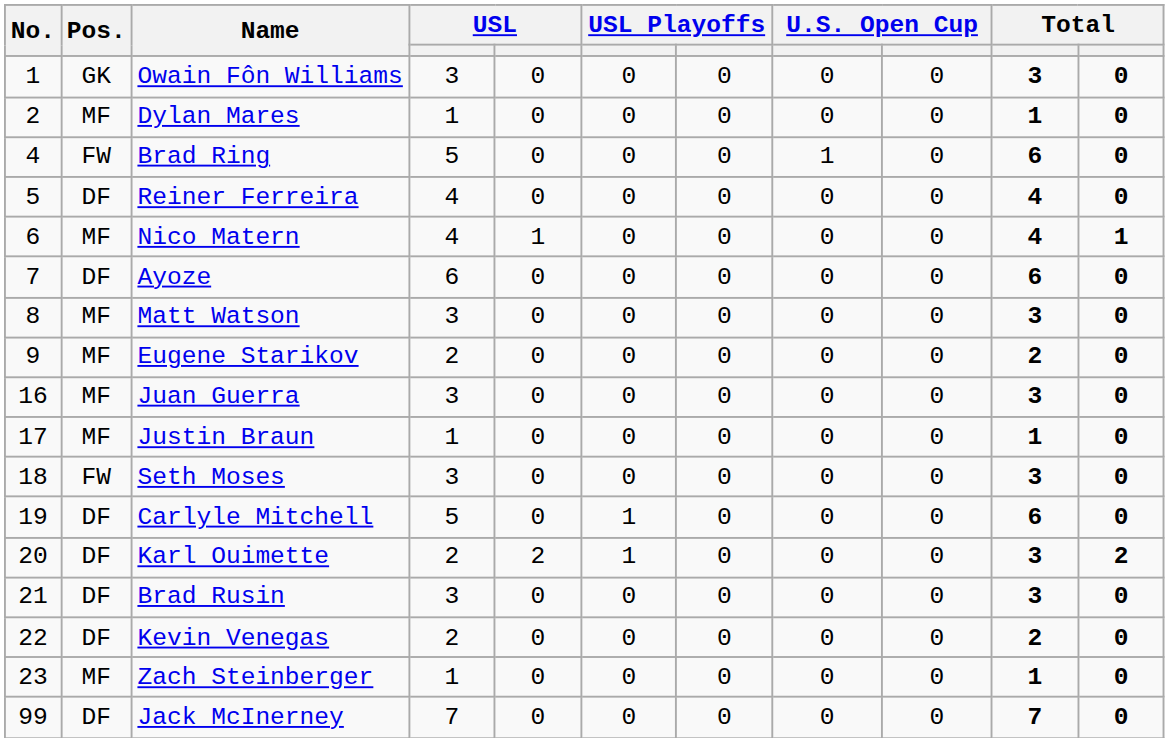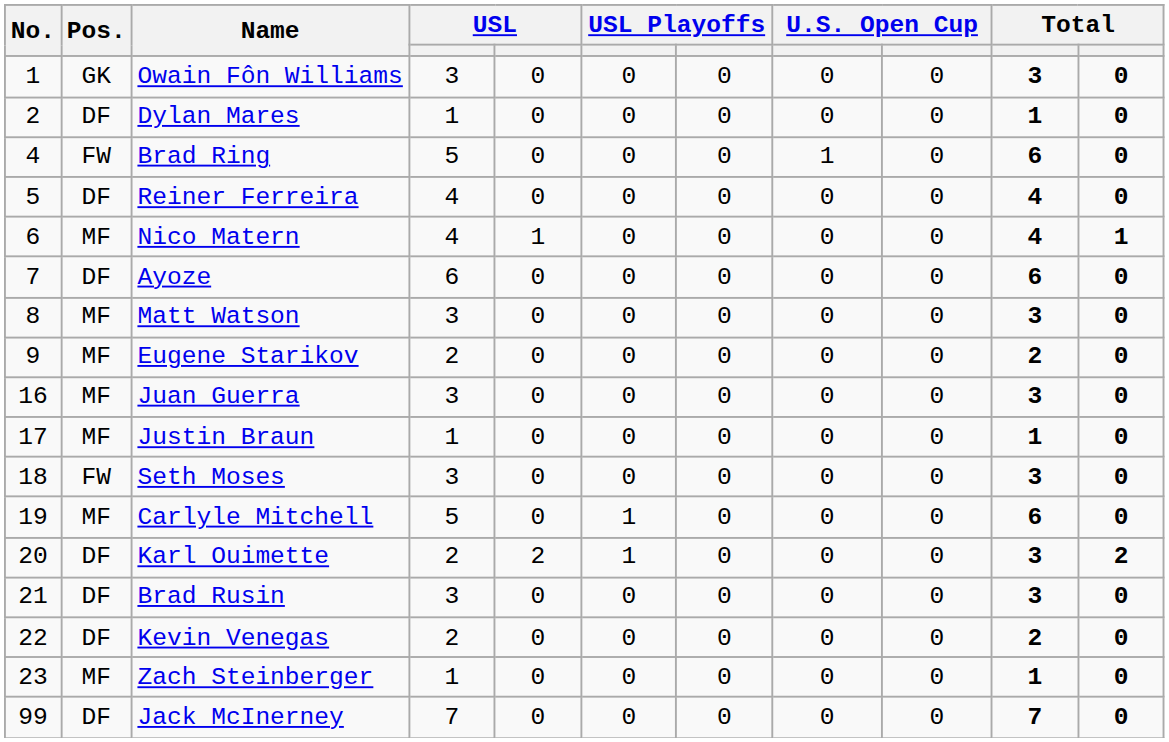Dylan Mares | Pos.: MF -> DF
Carlyle Mitchell | Pos.: DF -> MF
